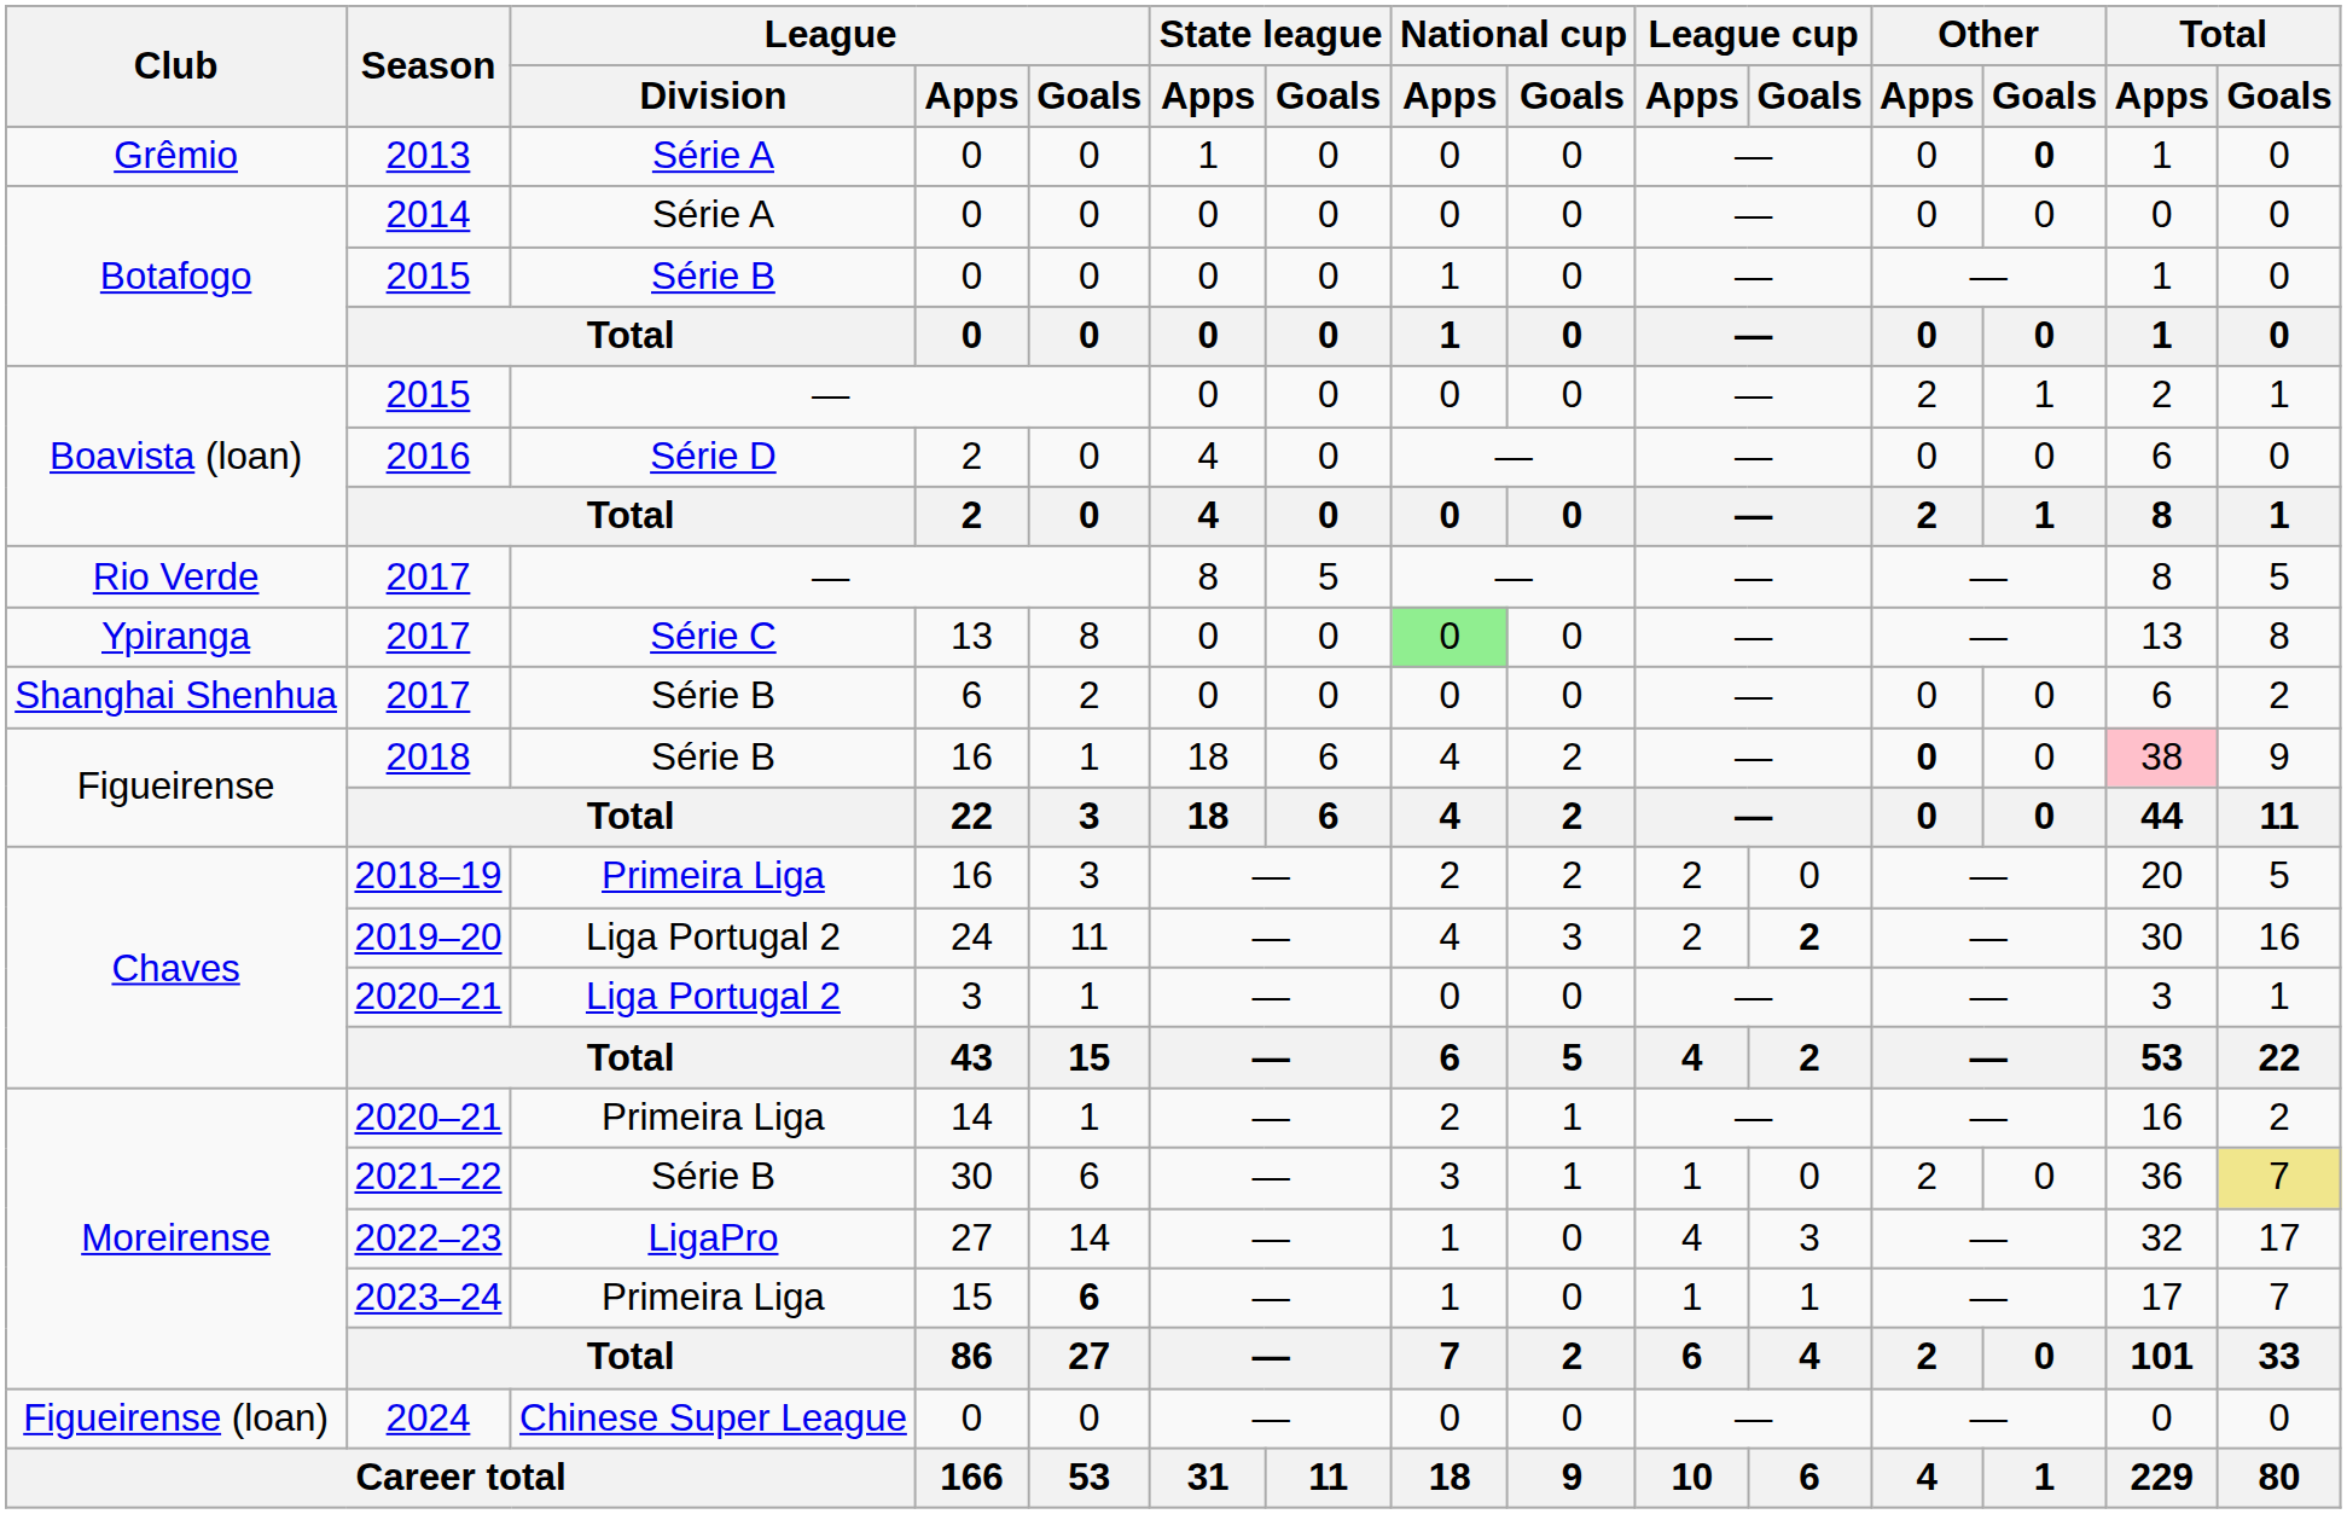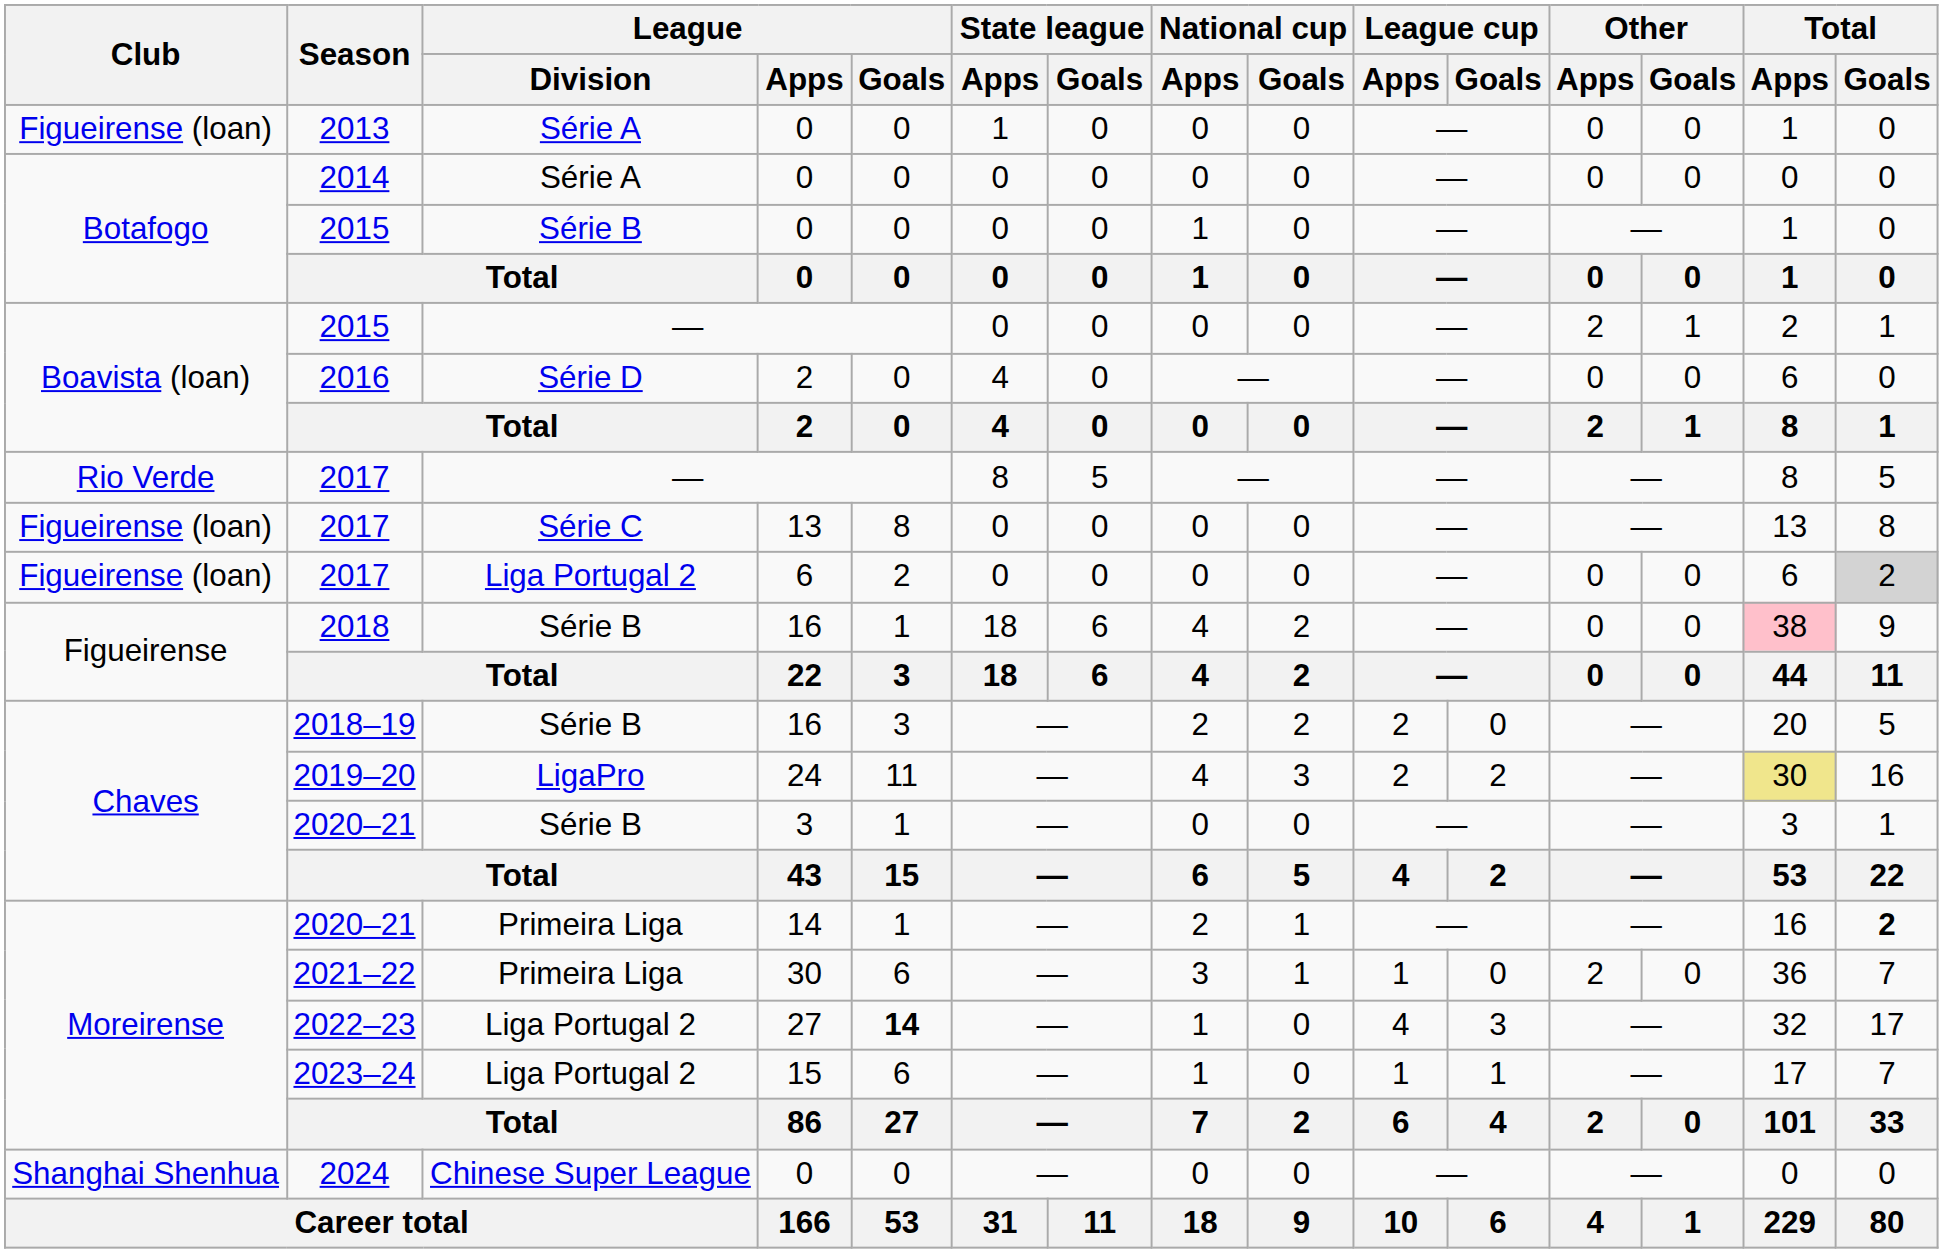2013 | Club: Grêmio -> Figueirense (loan)
2013 | Other / Goals: bold -> normal
2017 / 13 | Club: Ypiranga -> Figueirense (loan)
2017 / 13 | National cup / Apps: lightgreen background -> no background
2017 / 6 | Club: Shanghai Shenhua -> Figueirense (loan)
2017 / 6 | League / Division: Série B -> Liga Portugal 2
2017 / 6 | Total / Goals: no background -> lightgrey background
2018 | Other / Apps: bold -> normal
2018–19 | League / Division: Primeira Liga -> Série B
2019–20 | League / Division: Liga Portugal 2 -> LigaPro
2019–20 | League cup / Goals: bold -> normal
2019–20 | Total / Apps: no background -> khaki background
2020–21 / 3 | League / Division: Liga Portugal 2 -> Série B
2020–21 / 14 | Total / Goals: normal -> bold
2021–22 | League / Division: Série B -> Primeira Liga
2021–22 | Total / Goals: khaki background -> no background
2022–23 | League / Division: LigaPro -> Liga Portugal 2
2022–23 | League / Goals: normal -> bold
2023–24 | League / Division: Primeira Liga -> Liga Portugal 2
2023–24 | League / Goals: bold -> normal
2024 | Club: Figueirense (loan) -> Shanghai Shenhua
